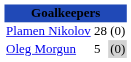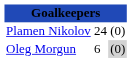Plamen Nikolov | column 2: 28 -> 24
Oleg Morgun | column 2: 5 -> 6
